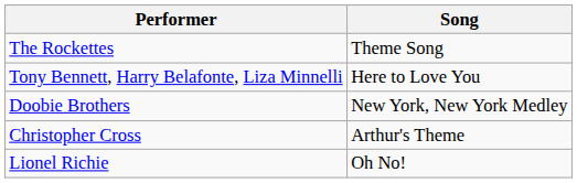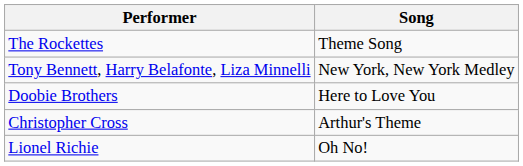Tony Bennett, Harry Belafonte, Liza Minnelli | Song: Here to Love You -> New York, New York Medley
Doobie Brothers | Song: New York, New York Medley -> Here to Love You
